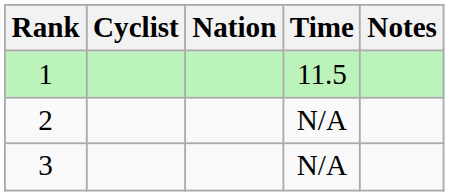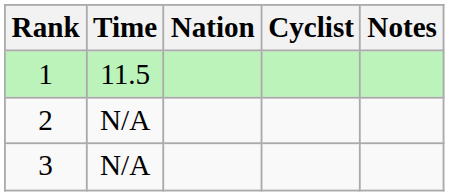columns swapped: Cyclist <-> Time
